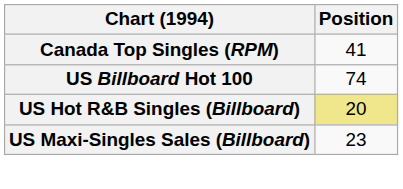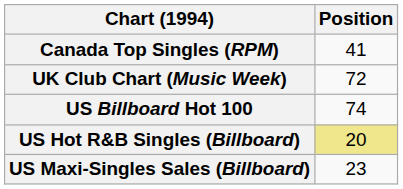+ row: UK Club Chart (Music Week) | 72
